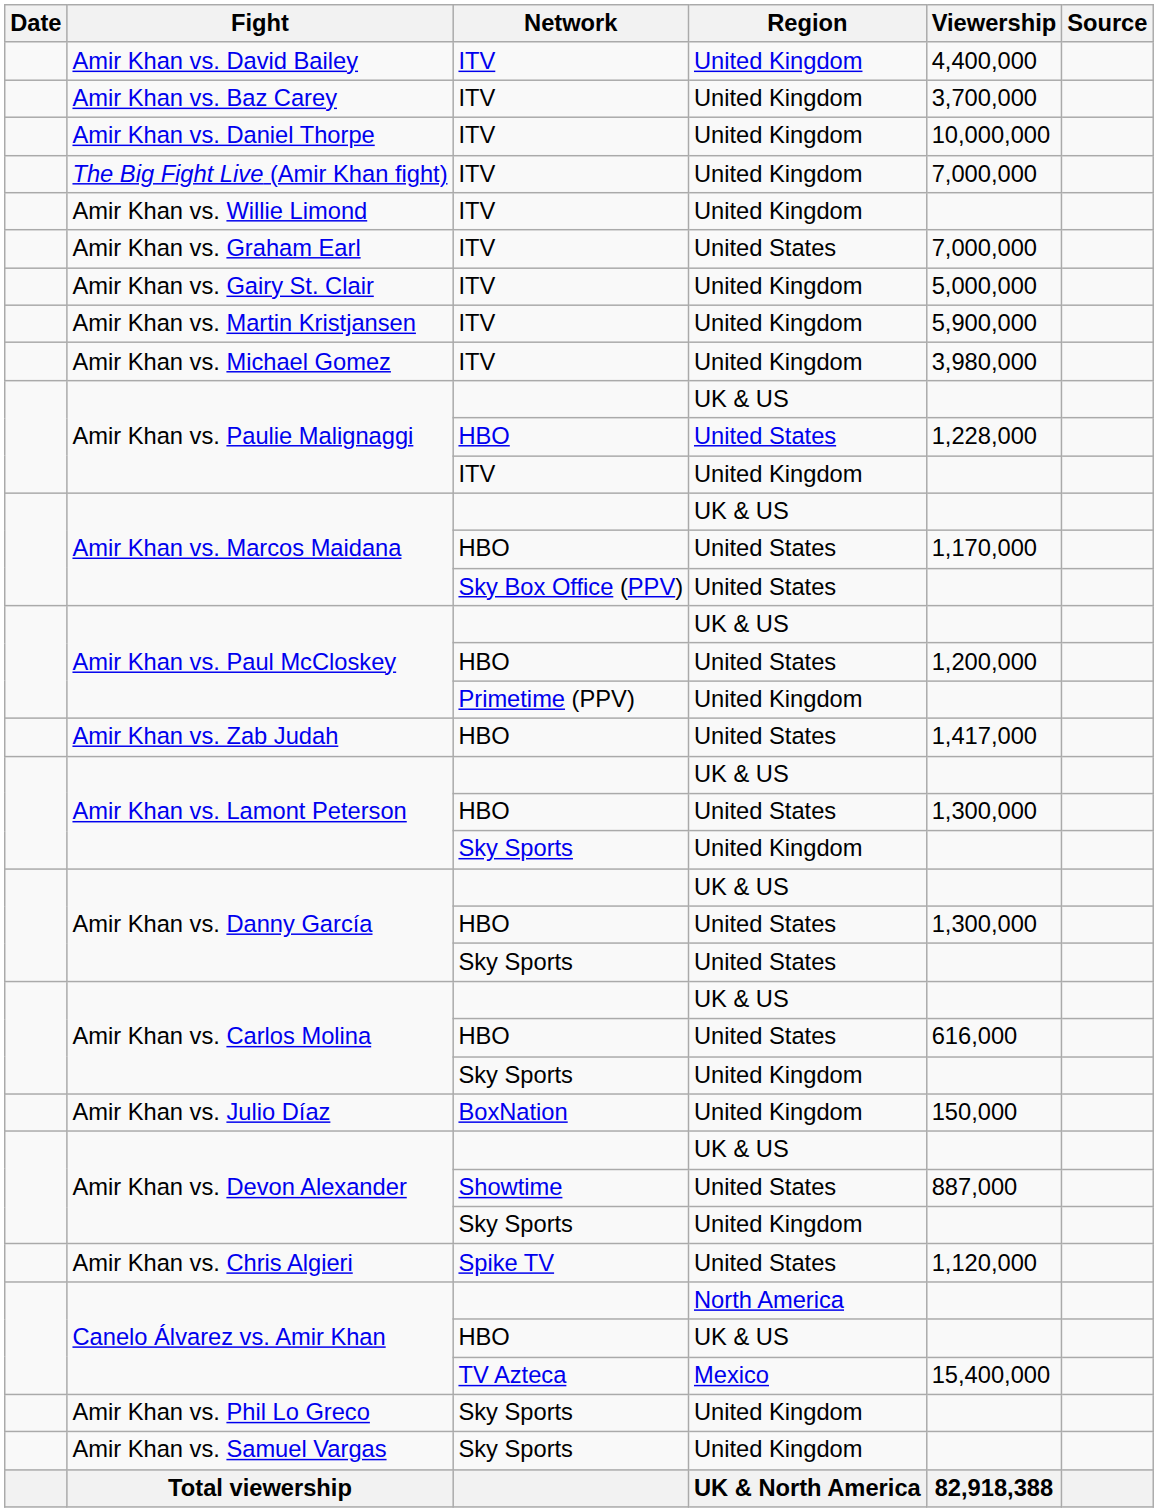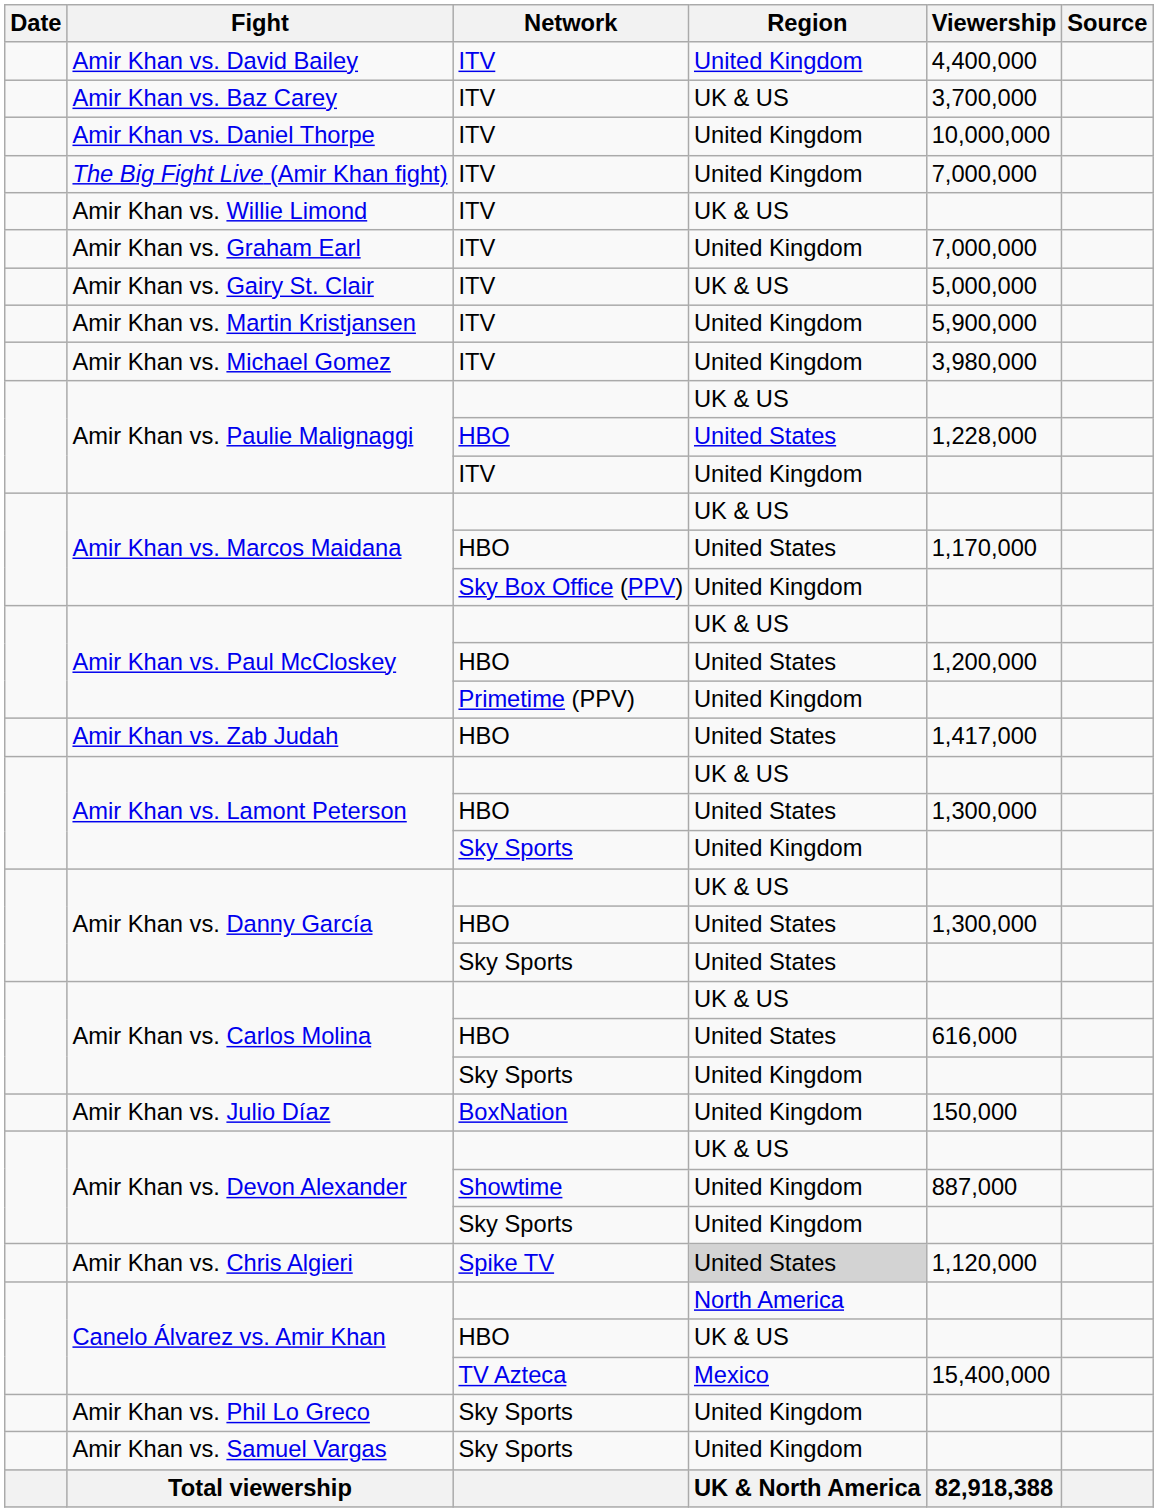Amir Khan vs. Baz Carey | Region: United Kingdom -> UK & US
Amir Khan vs. Willie Limond | Region: United Kingdom -> UK & US
Amir Khan vs. Graham Earl | Region: United States -> United Kingdom
Amir Khan vs. Gairy St. Clair | Region: United Kingdom -> UK & US
Amir Khan vs. Marcos Maidana / Sky Box Office (PPV) | Region: United States -> United Kingdom
Amir Khan vs. Devon Alexander / Showtime | Region: United States -> United Kingdom
Amir Khan vs. Chris Algieri | Region: no background -> lightgrey background
